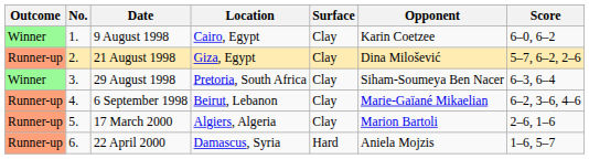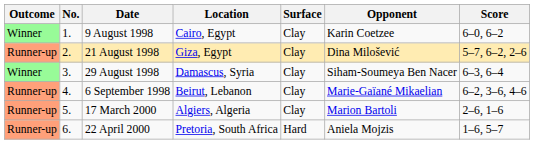29 August 1998 | Location: Pretoria, South Africa -> Damascus, Syria
22 April 2000 | Location: Damascus, Syria -> Pretoria, South Africa
